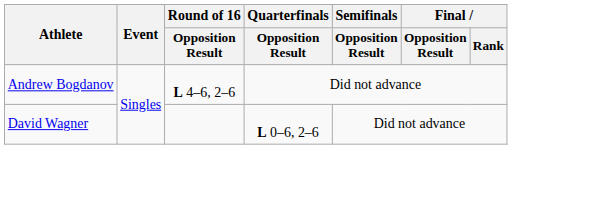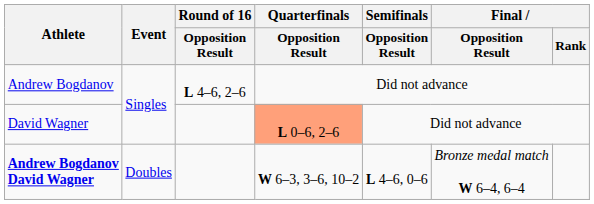David Wagner | Quarterfinals / Opposition Result: no background -> lightsalmon background
+ row: Andrew Bogdanov David Wagner | Doubles | W 6–3, 3–6, 10–2 | L 4–6, 0–6 | Bronze medal match W 6–4, 6–4
